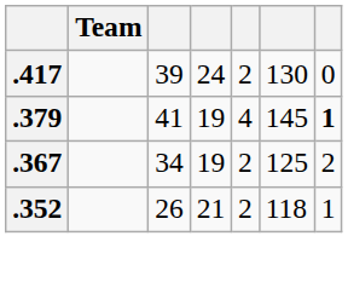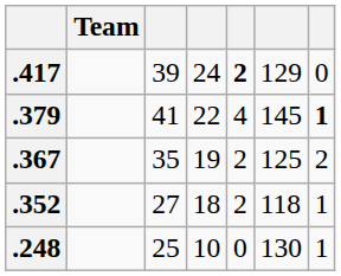.417 | column 5: normal -> bold
.417 | column 6: 130 -> 129
.379 | column 4: 19 -> 22
.367 | column 3: 34 -> 35
.352 | column 3: 26 -> 27
.352 | column 4: 21 -> 18
+ row: .248 | 25 | 10 | 0 | 130 | 1
